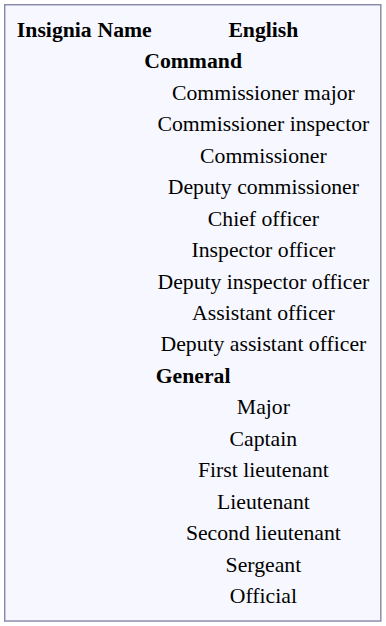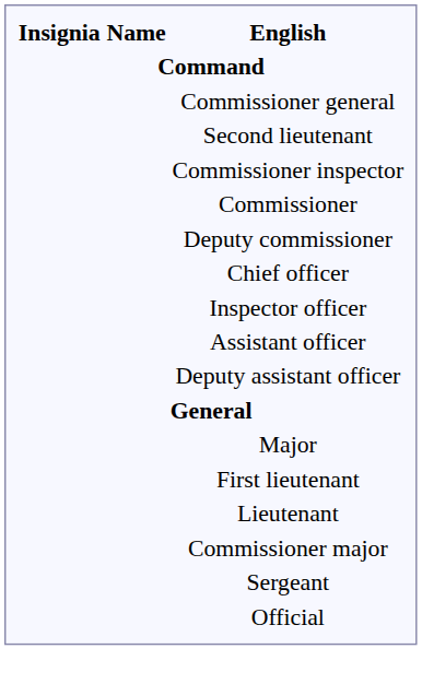+ row: Commissioner general
rows swapped: Commissioner major <-> Second lieutenant
- row: Deputy inspector officer
- row: Captain
